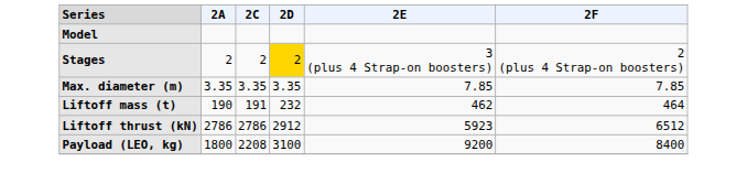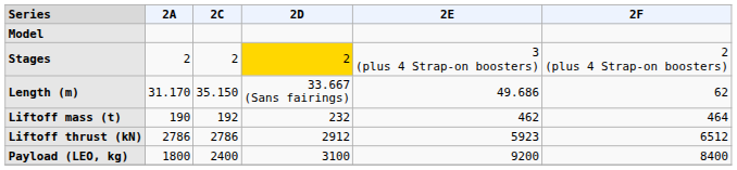+ row: Length (m) | 31.170 | 35.150 | 33.667 (Sans fairings) | 49.686 | 62
- row: Max. diameter (m) | 3.35 | 3.35 | 3.35 | 7.85 | 7.85
Liftoff mass (t) | 2C: 191 -> 192
Payload (LEO, kg) | 2C: 2208 -> 2400
